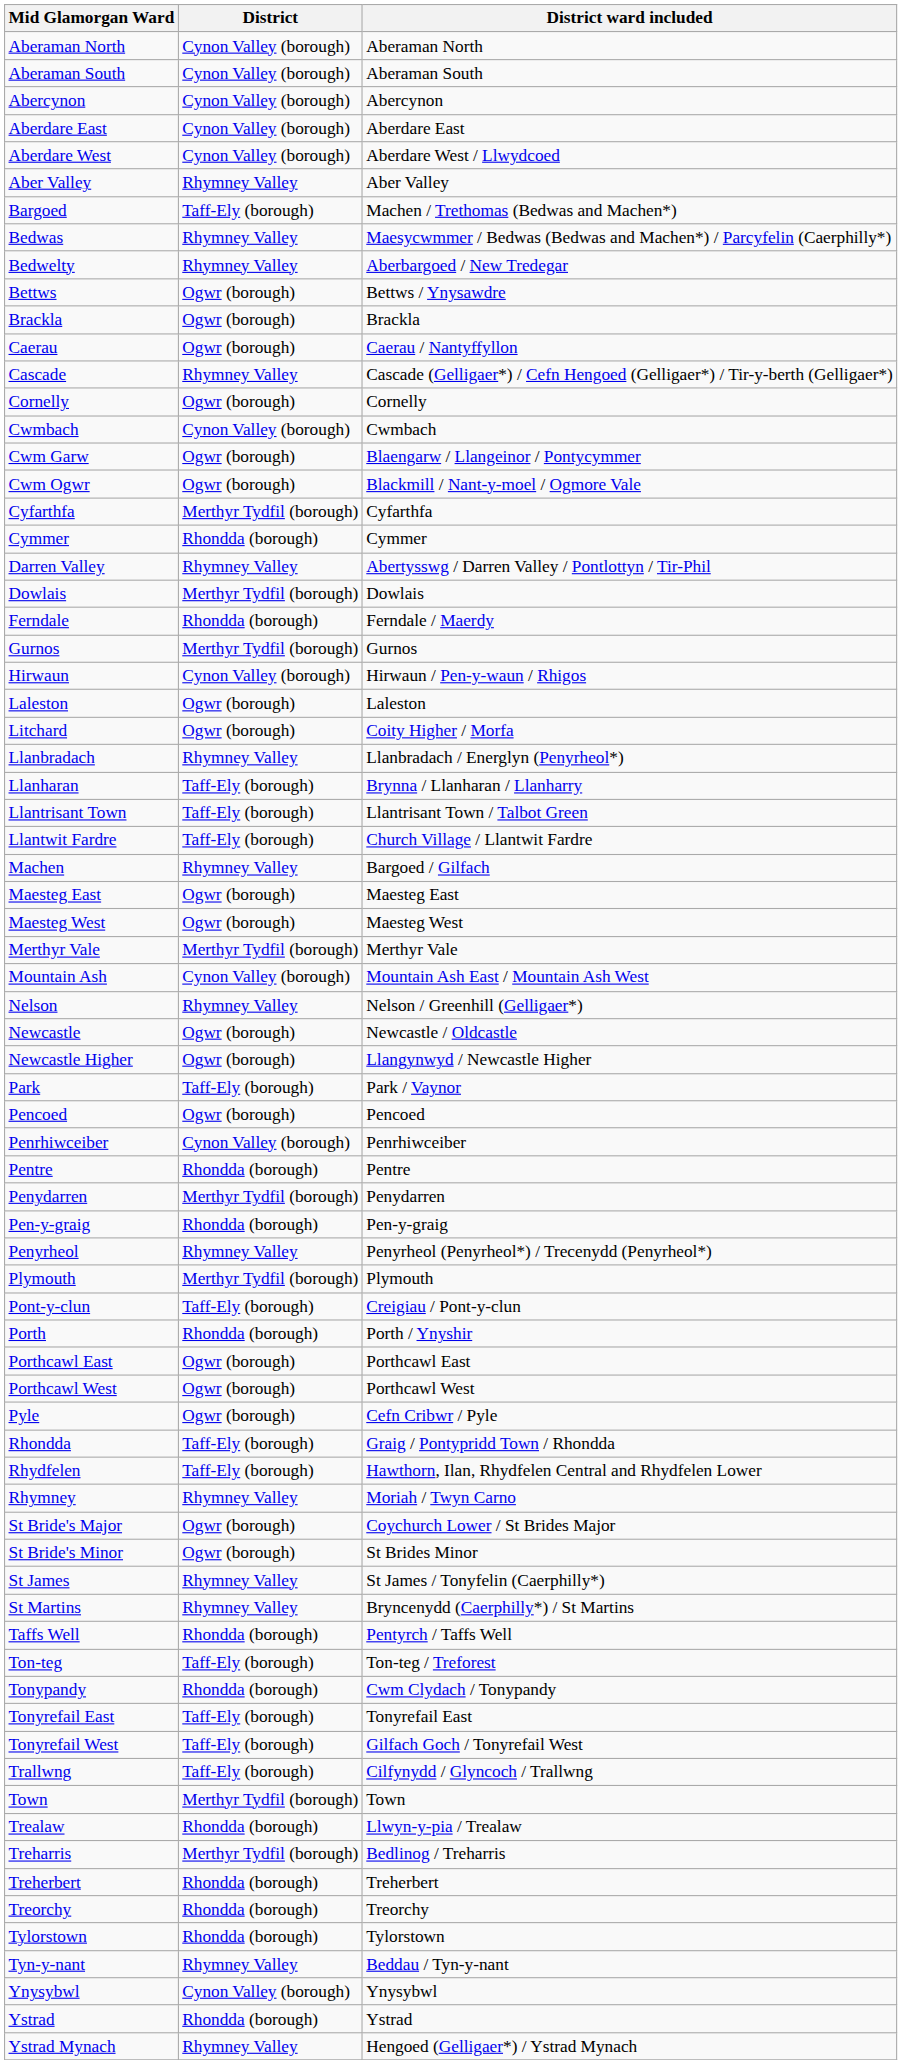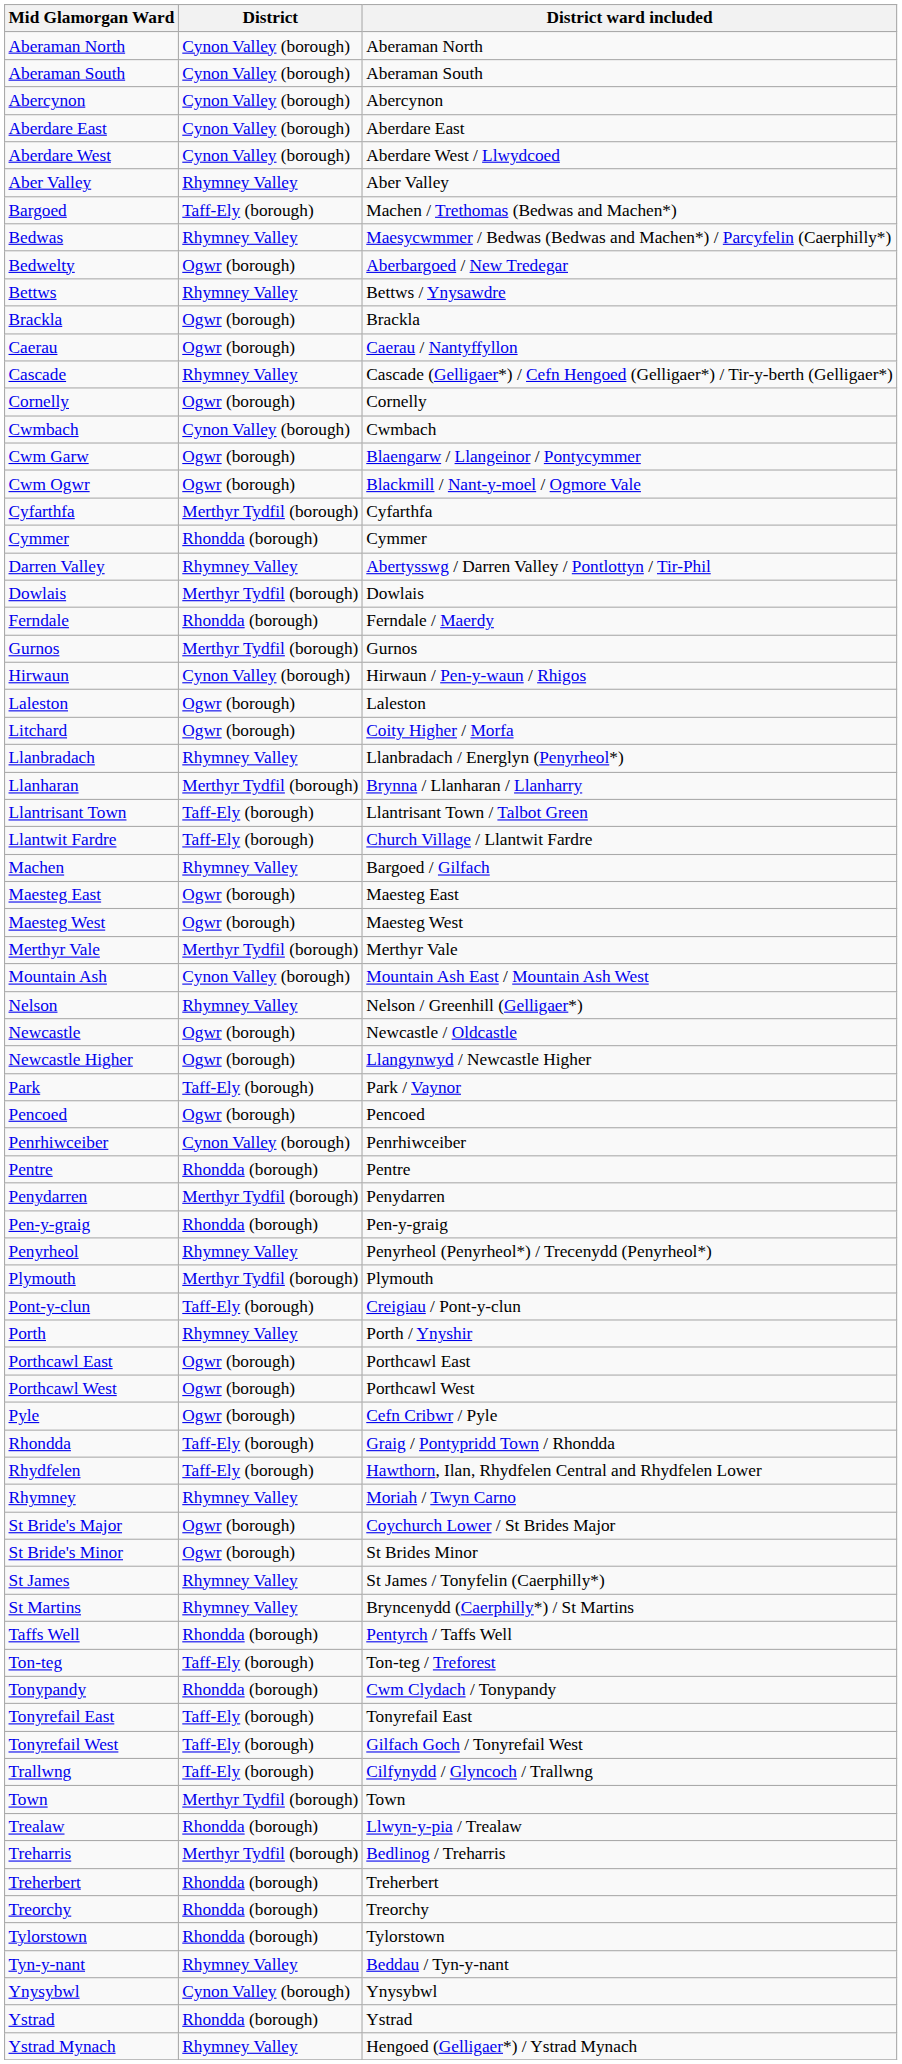Bedwelty | District: Rhymney Valley -> Ogwr (borough)
Bettws | District: Ogwr (borough) -> Rhymney Valley
Llanharan | District: Taff-Ely (borough) -> Merthyr Tydfil (borough)
Porth | District: Rhondda (borough) -> Rhymney Valley
